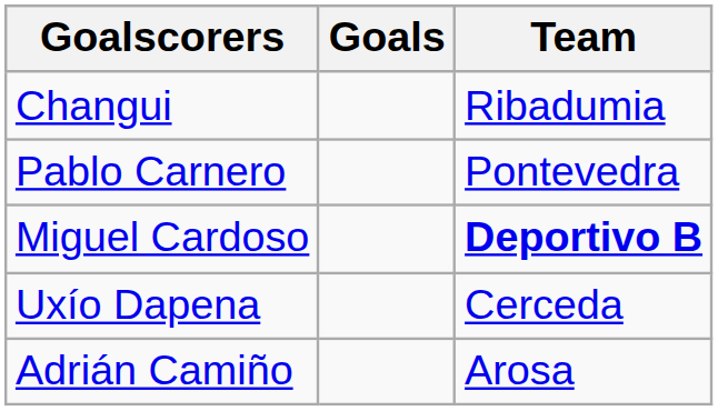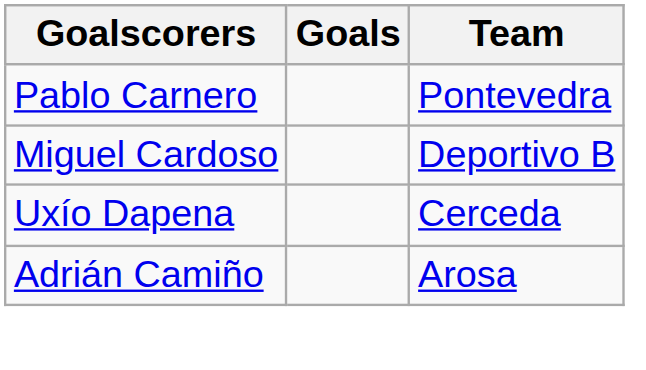- row: Changui | Ribadumia
Miguel Cardoso | Team: bold -> normal
